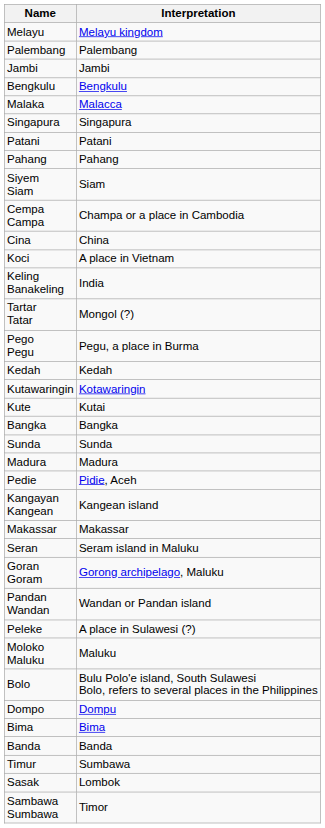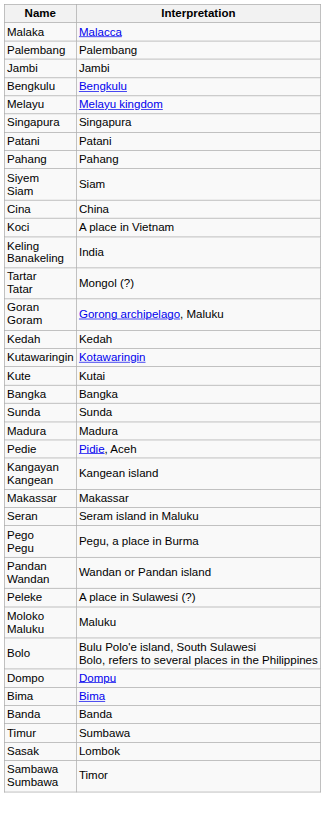rows swapped: Melayu <-> Malaka
- row: Cempa Campa | Champa or a place in Cambodia
rows swapped: Pego Pegu <-> Goran Goram
